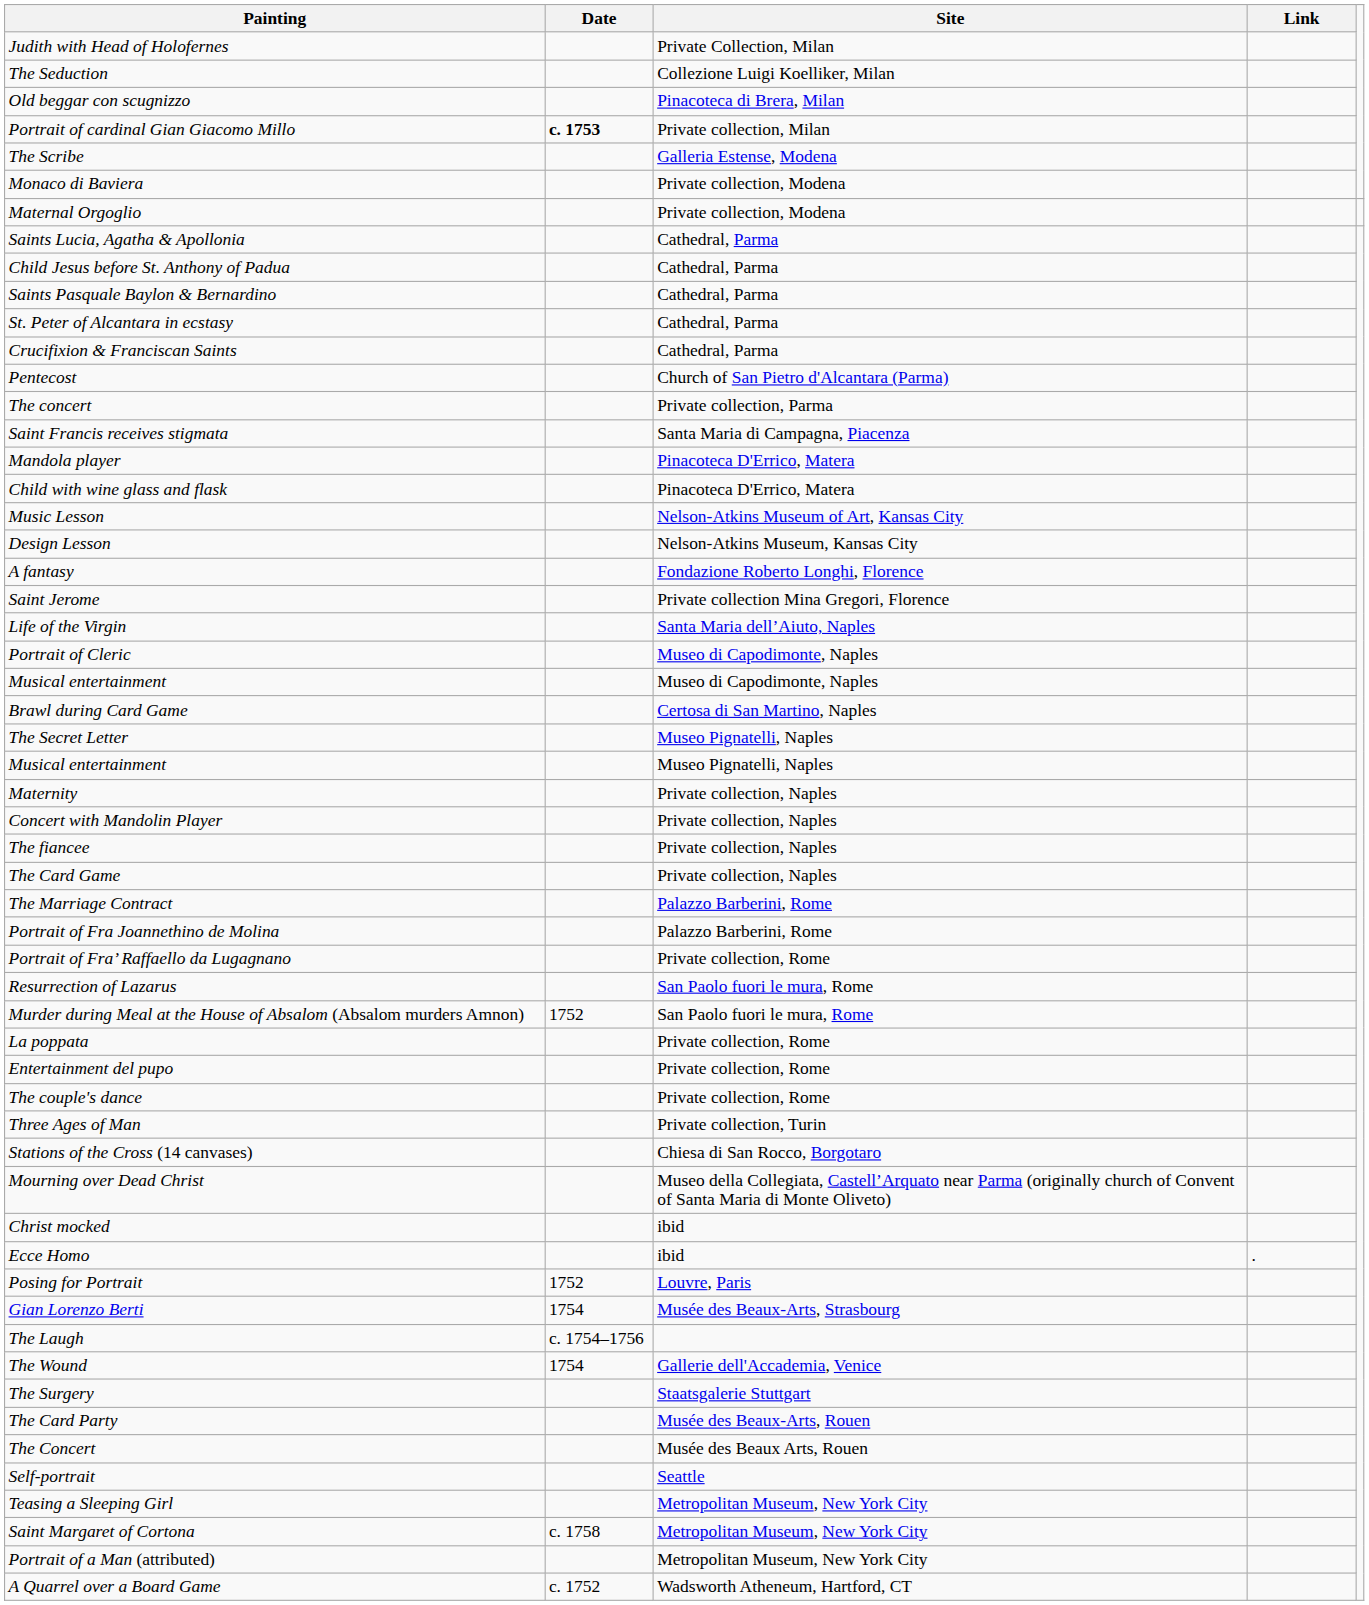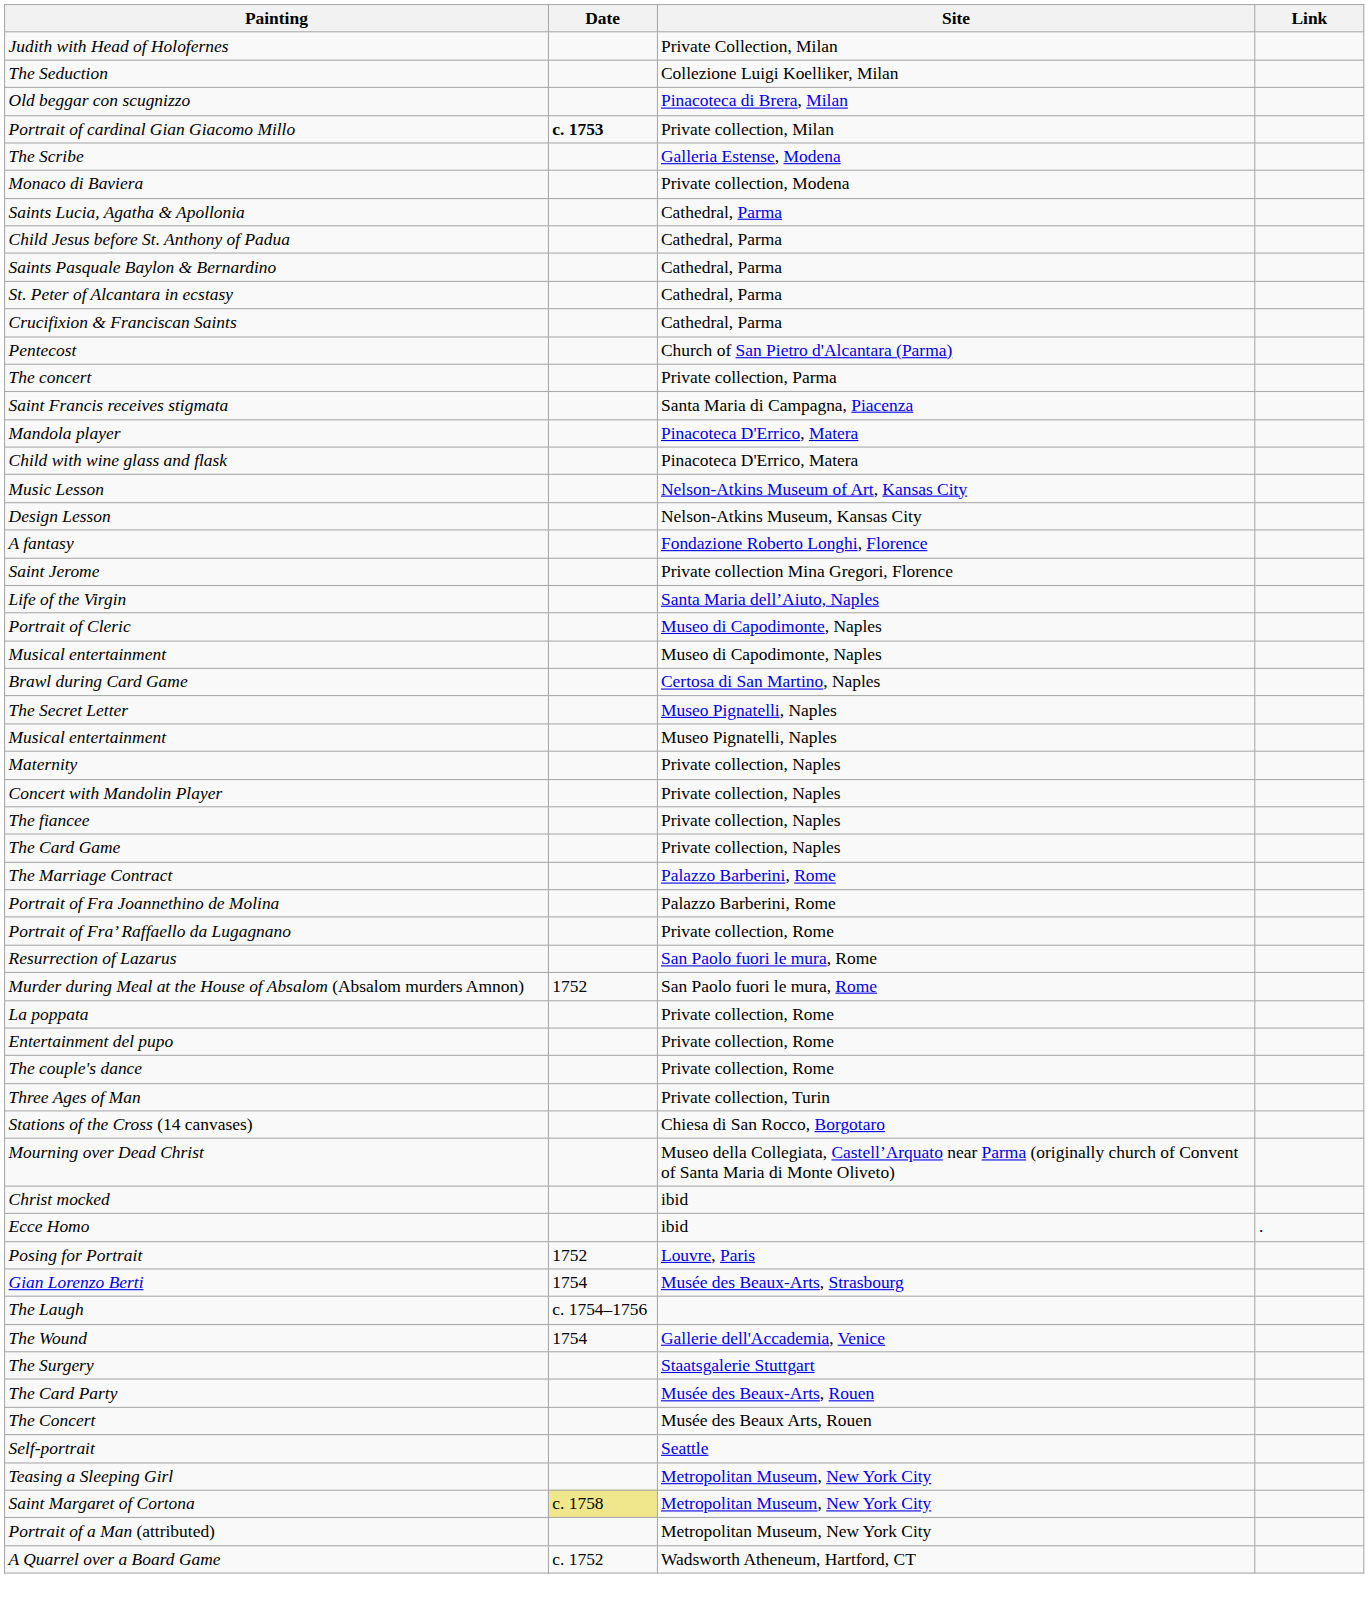- row: Maternal Orgoglio | Private collection, Modena
Saint Margaret of Cortona | Date: no background -> khaki background
